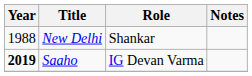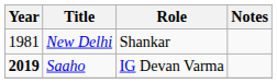New Delhi | Year: 1988 -> 1981
